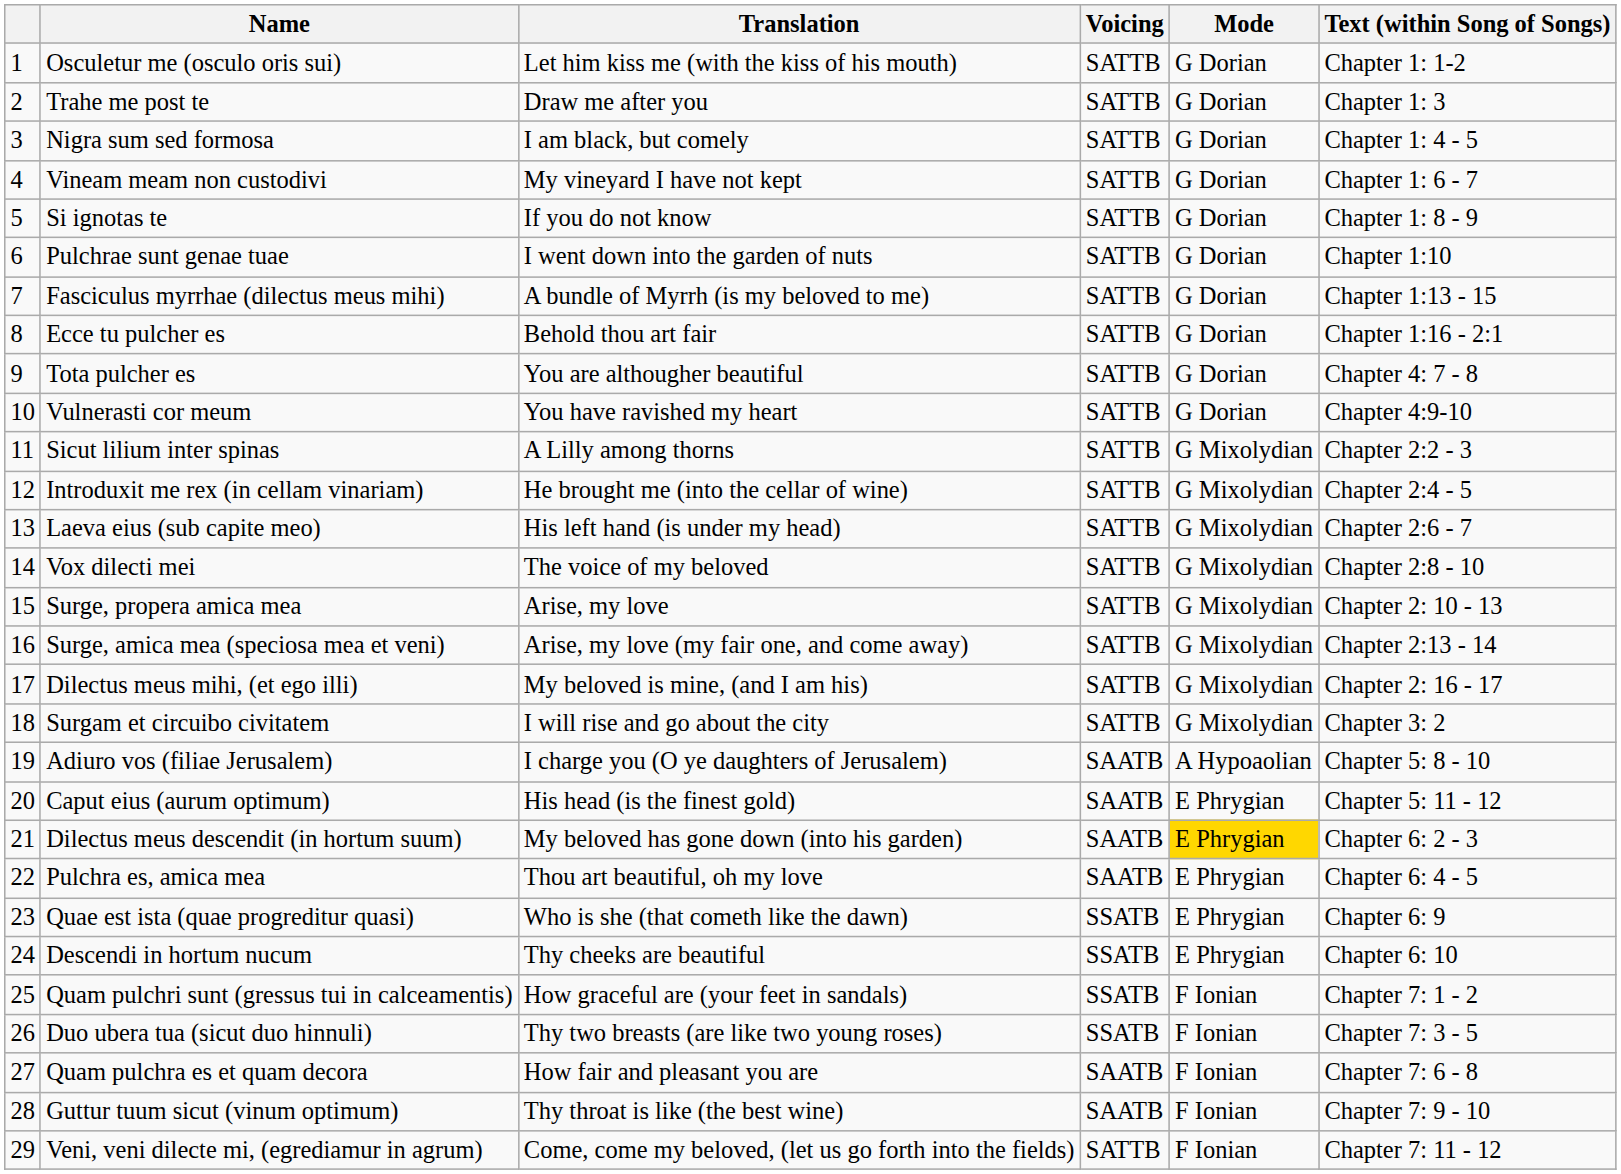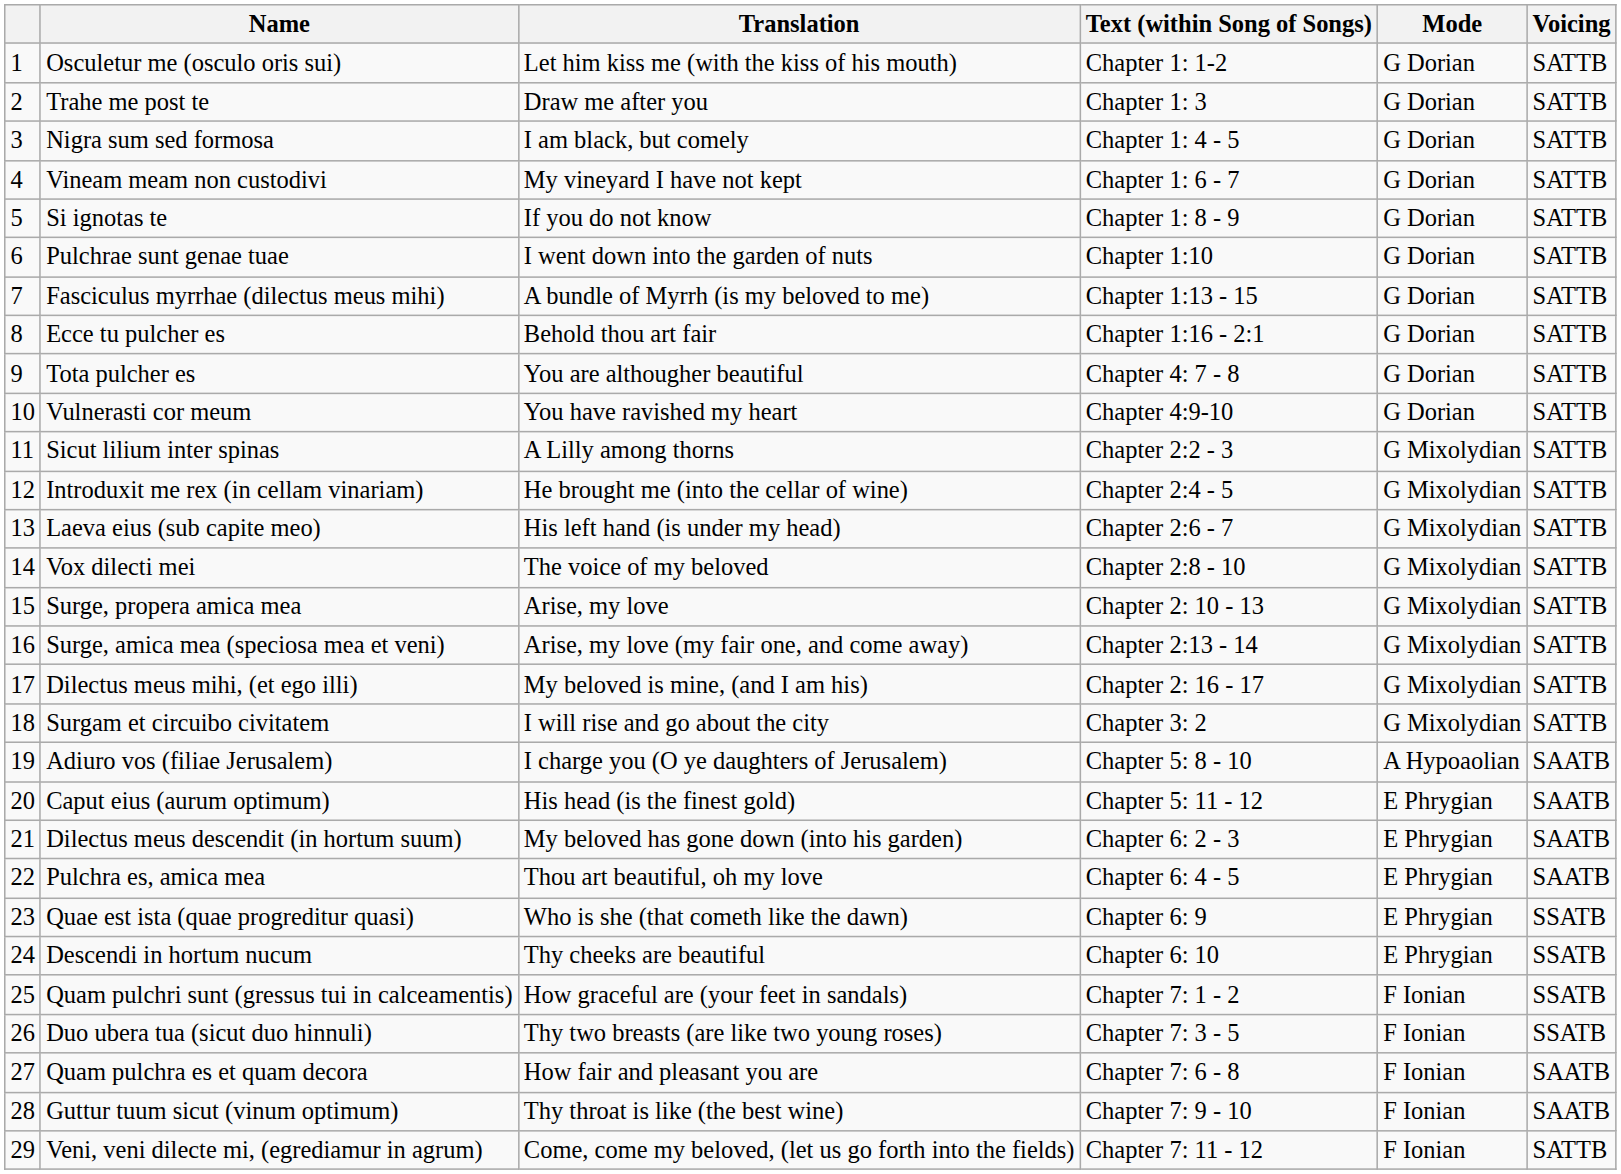columns swapped: Text (within Song of Songs) <-> Voicing
Dilectus meus descendit (in hortum suum) | Mode: gold background -> no background
